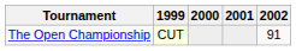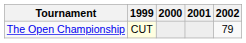The Open Championship | 2002: 91 -> 79
